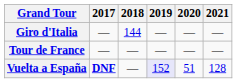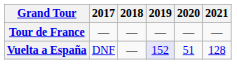- row: Giro d'Italia | — | 144 | — | — | —
Vuelta a España | 2017: bold -> normal
